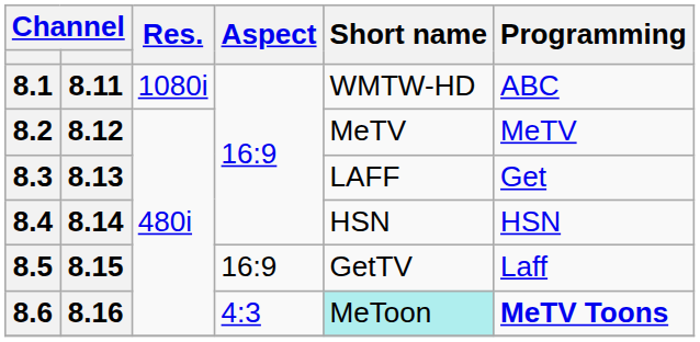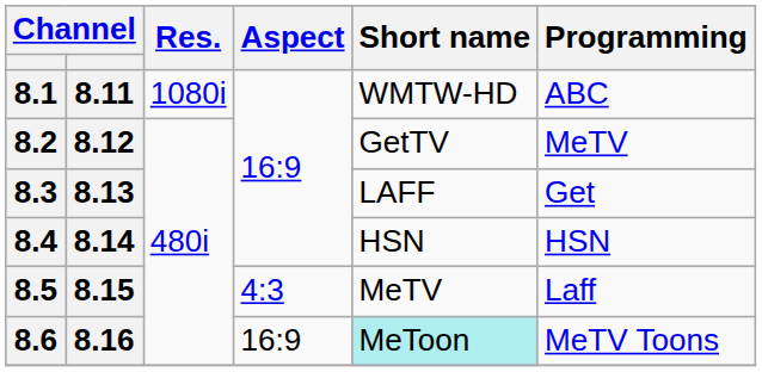8.2 | Short name: MeTV -> GetTV
8.5 | Aspect: 16:9 -> 4:3
8.5 | Short name: GetTV -> MeTV
8.6 | Aspect: 4:3 -> 16:9
8.6 | Programming: bold -> normal
